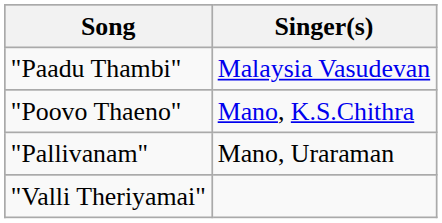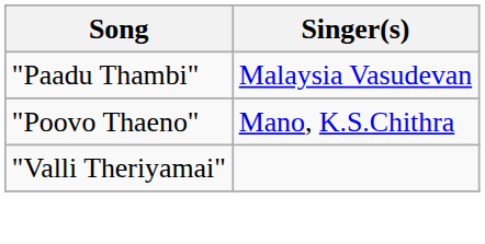- row: "Pallivanam" | Mano, Uraraman
